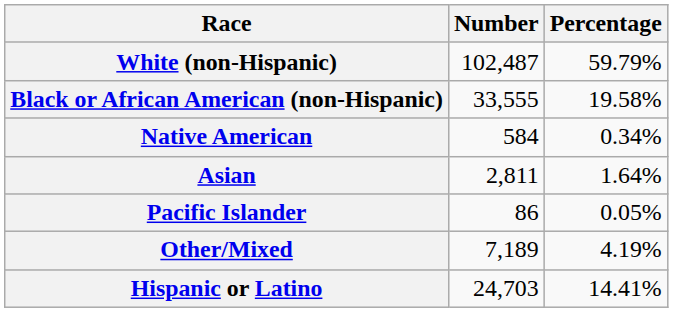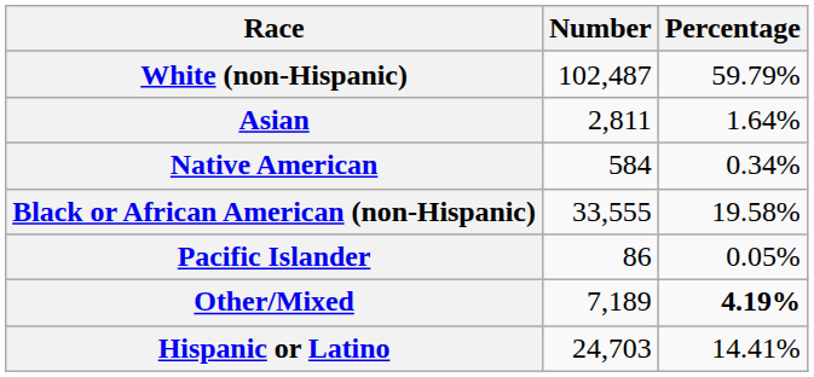rows swapped: Black or African American (non-Hispanic) <-> Asian
Other/Mixed | Percentage: normal -> bold
